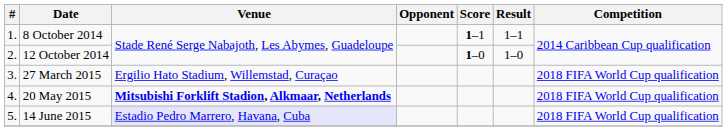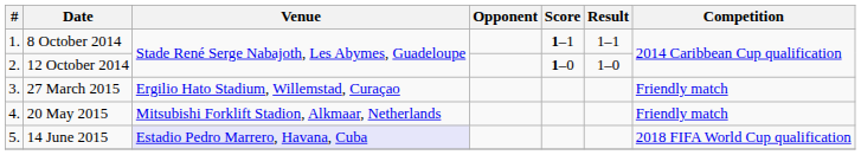27 March 2015 | Competition: 2018 FIFA World Cup qualification -> Friendly match
20 May 2015 | Venue: bold -> normal
20 May 2015 | Competition: 2018 FIFA World Cup qualification -> Friendly match
